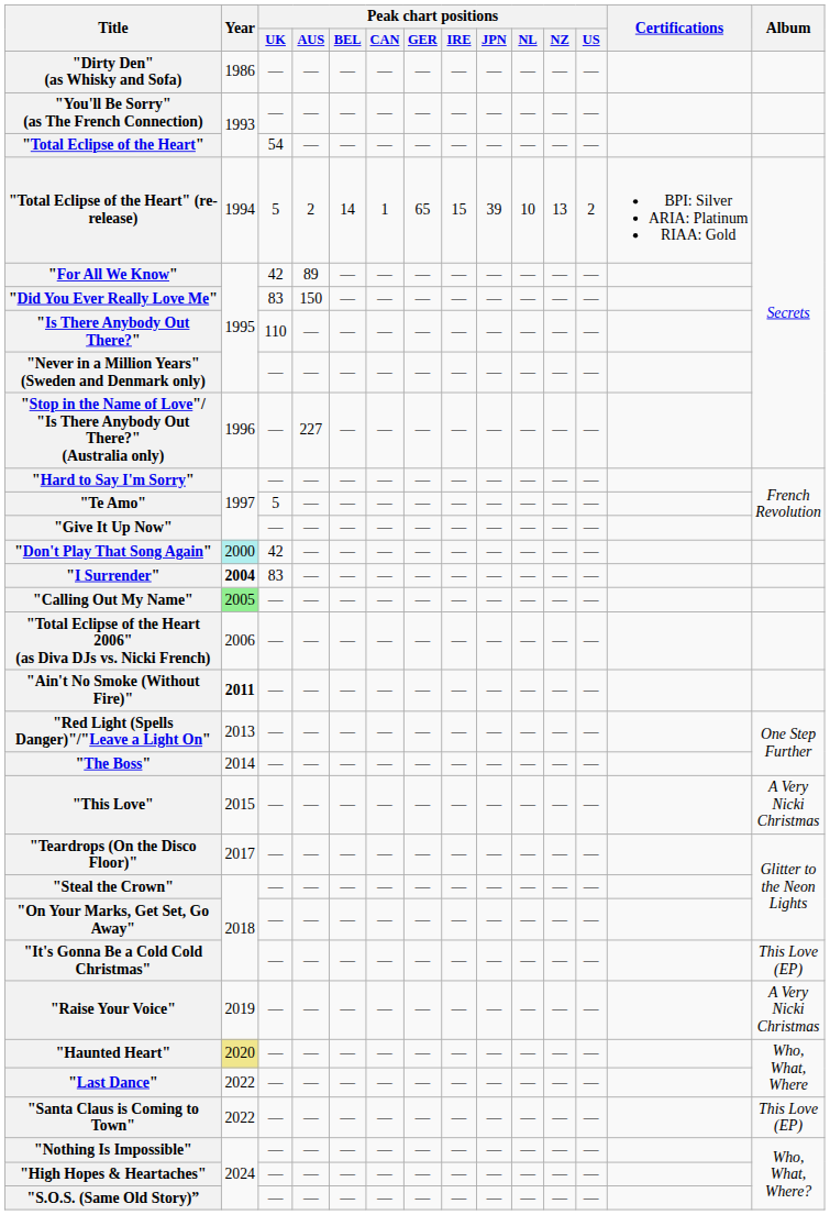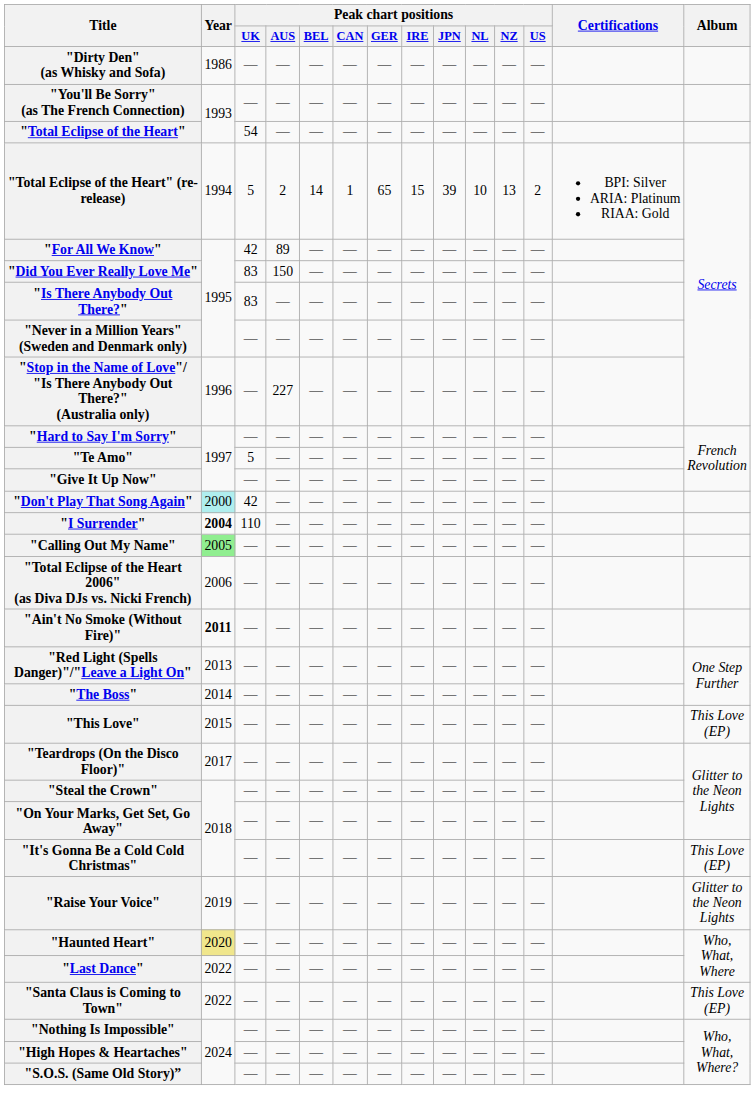"Is There Anybody Out There?" | Peak chart positions / UK: 110 -> 83
"I Surrender" | Peak chart positions / UK: 83 -> 110
"This Love" | Album: A Very Nicki Christmas -> This Love (EP)
"Raise Your Voice" | Album: A Very Nicki Christmas -> Glitter to the Neon Lights
